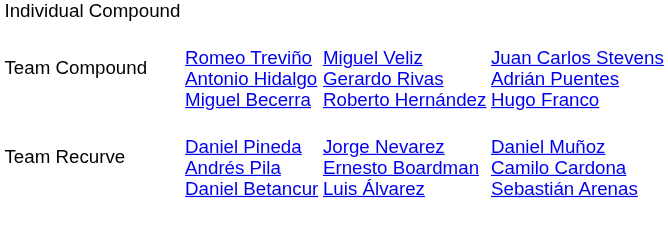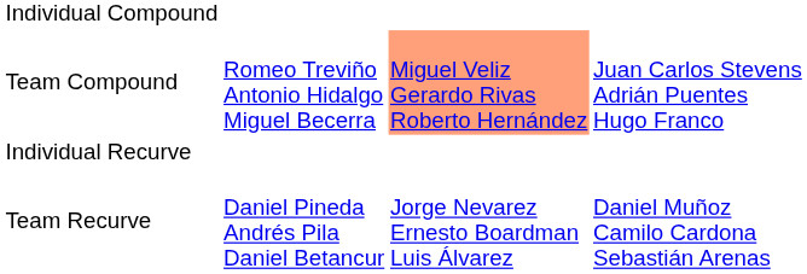Team Compound | column 3: no background -> lightsalmon background
+ row: Individual Recurve
